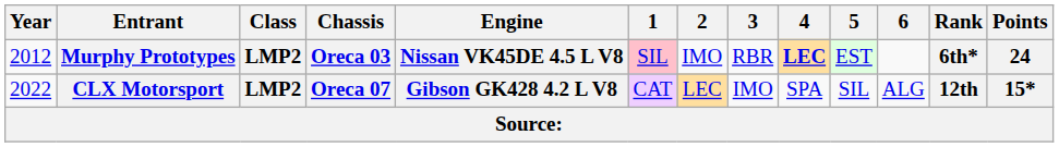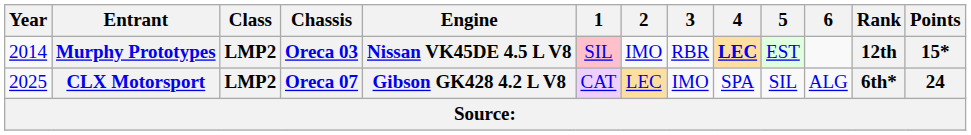Murphy Prototypes | Year: 2012 -> 2014
Murphy Prototypes | Rank: 6th* -> 12th
Murphy Prototypes | Points: 24 -> 15*
CLX Motorsport | Year: 2022 -> 2025
CLX Motorsport | Rank: 12th -> 6th*
CLX Motorsport | Points: 15* -> 24
